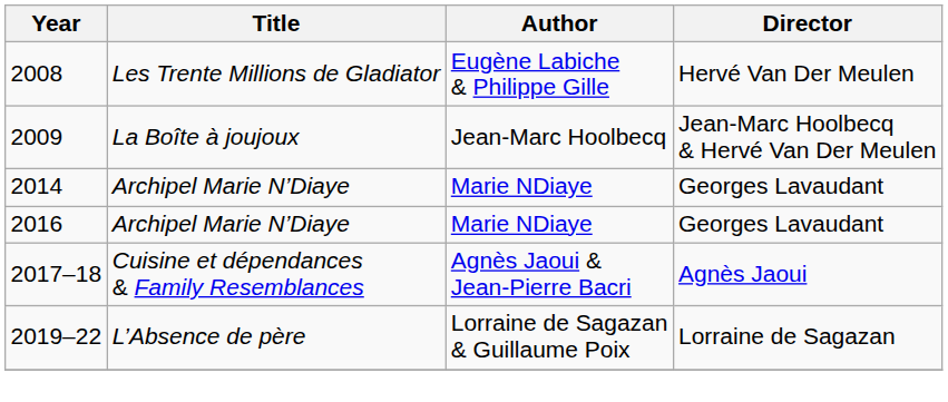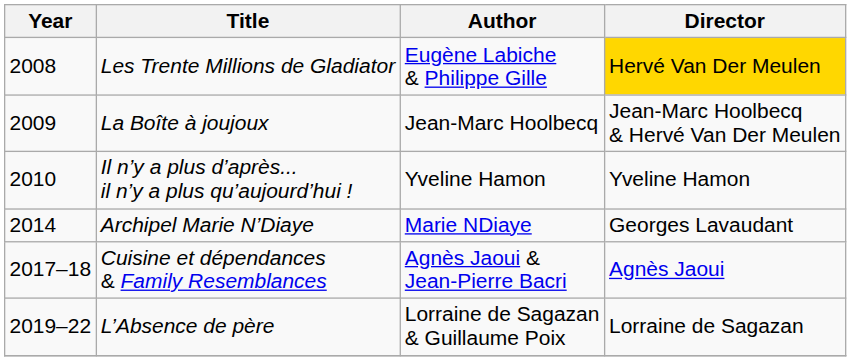2008 | Director: no background -> gold background
+ row: 2010 | Il n’y a plus d’après... il n’y a plus qu’aujourd’hui ! | Yveline Hamon | Yveline Hamon
- row: 2016 | Archipel Marie N’Diaye | Marie NDiaye | Georges Lavaudant
